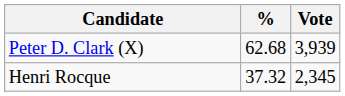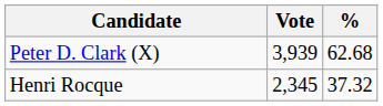columns swapped: Vote <-> %
